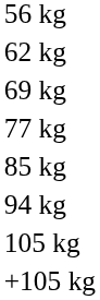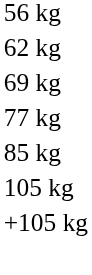- row: 94 kg
